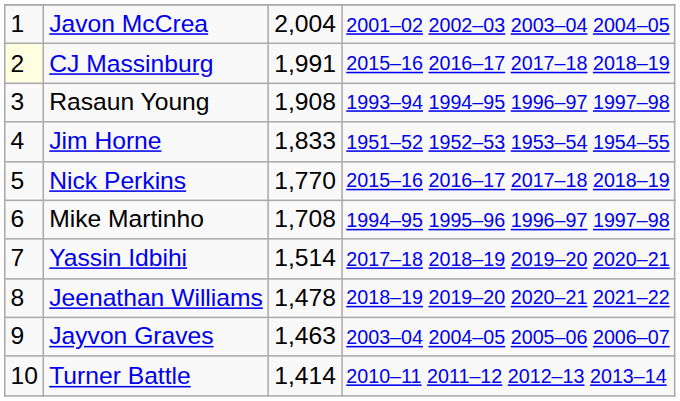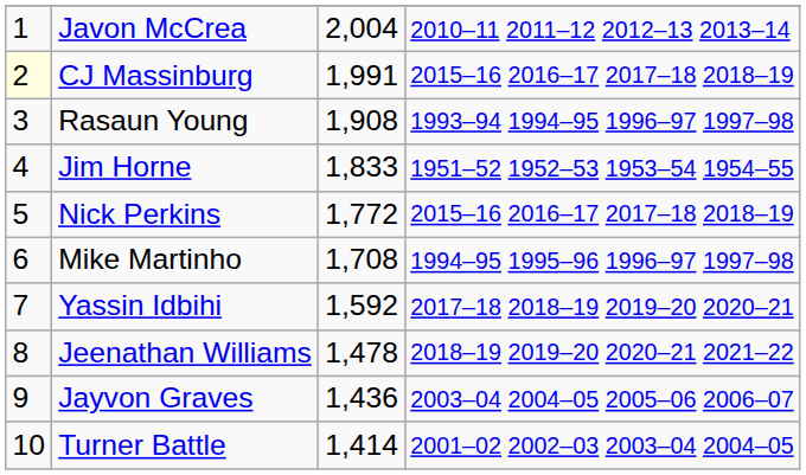Javon McCrea | column 4: 2001–02 2002–03 2003–04 2004–05 -> 2010–11 2011–12 2012–13 2013–14
Nick Perkins | column 3: 1,770 -> 1,772
Yassin Idbihi | column 3: 1,514 -> 1,592
Jayvon Graves | column 3: 1,463 -> 1,436
Turner Battle | column 4: 2010–11 2011–12 2012–13 2013–14 -> 2001–02 2002–03 2003–04 2004–05
